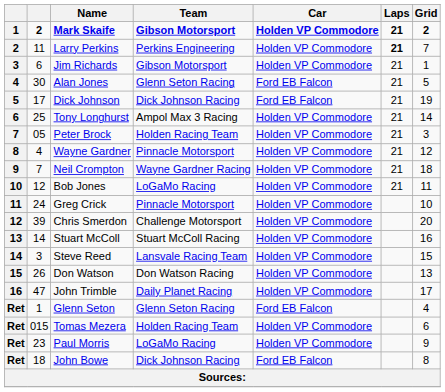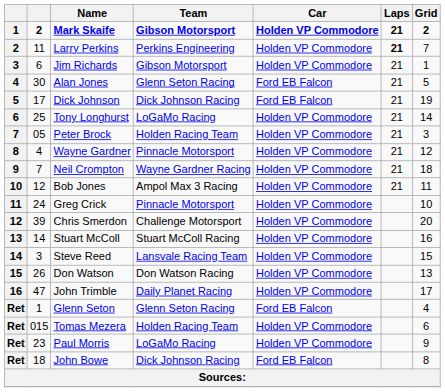Tony Longhurst | Team: Ampol Max 3 Racing -> LoGaMo Racing
Bob Jones | Team: LoGaMo Racing -> Ampol Max 3 Racing
